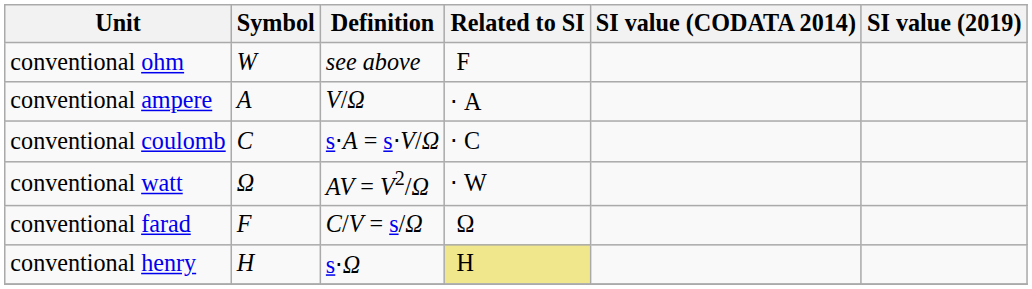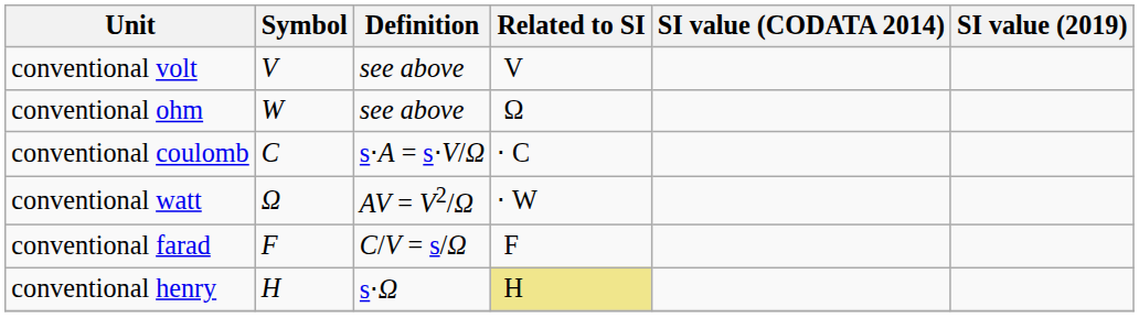+ row: conventional volt | V | see above | V
conventional ohm | Related to SI: F -> Ω
- row: conventional ampere | A | V/Ω | ⋅ A
conventional farad | Related to SI: Ω -> F
